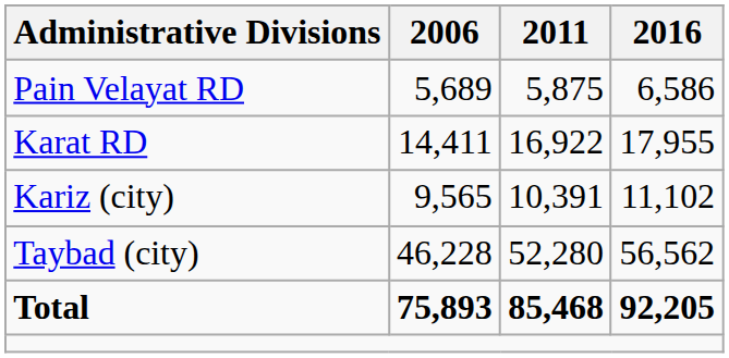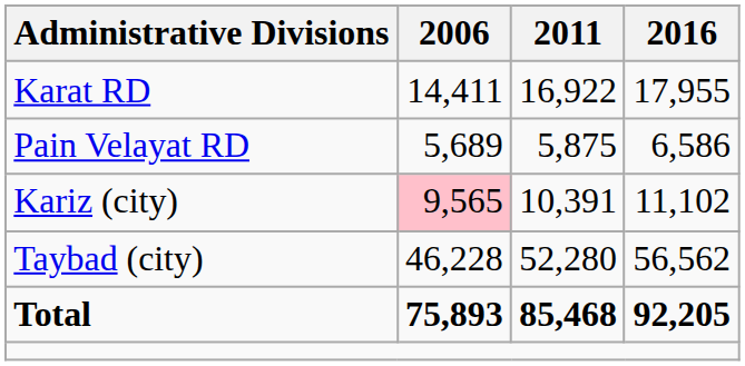rows swapped: Karat RD <-> Pain Velayat RD
Kariz (city) | 2006: no background -> pink background
